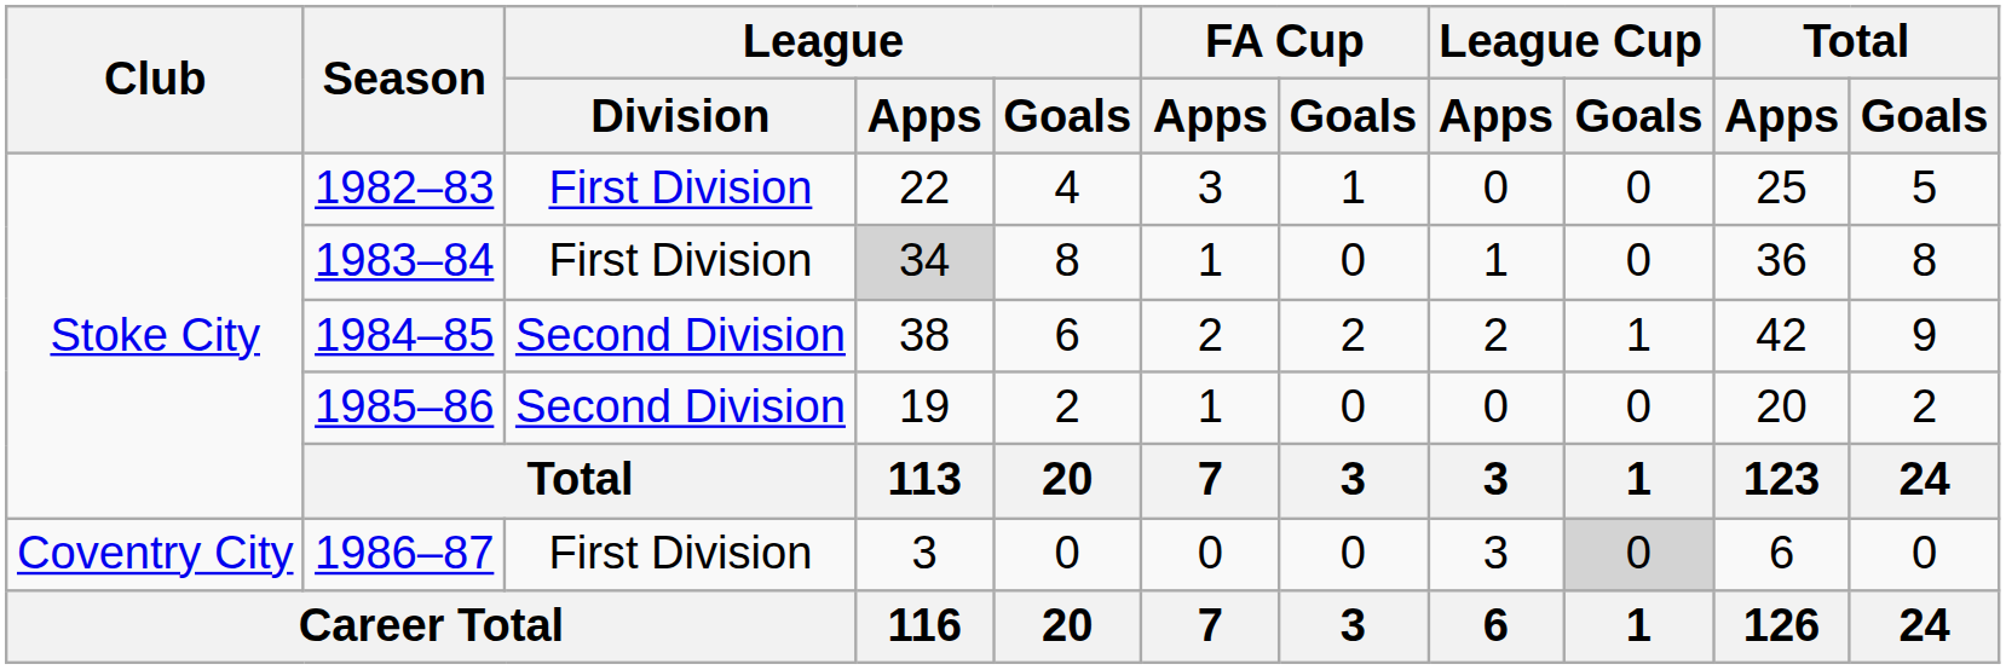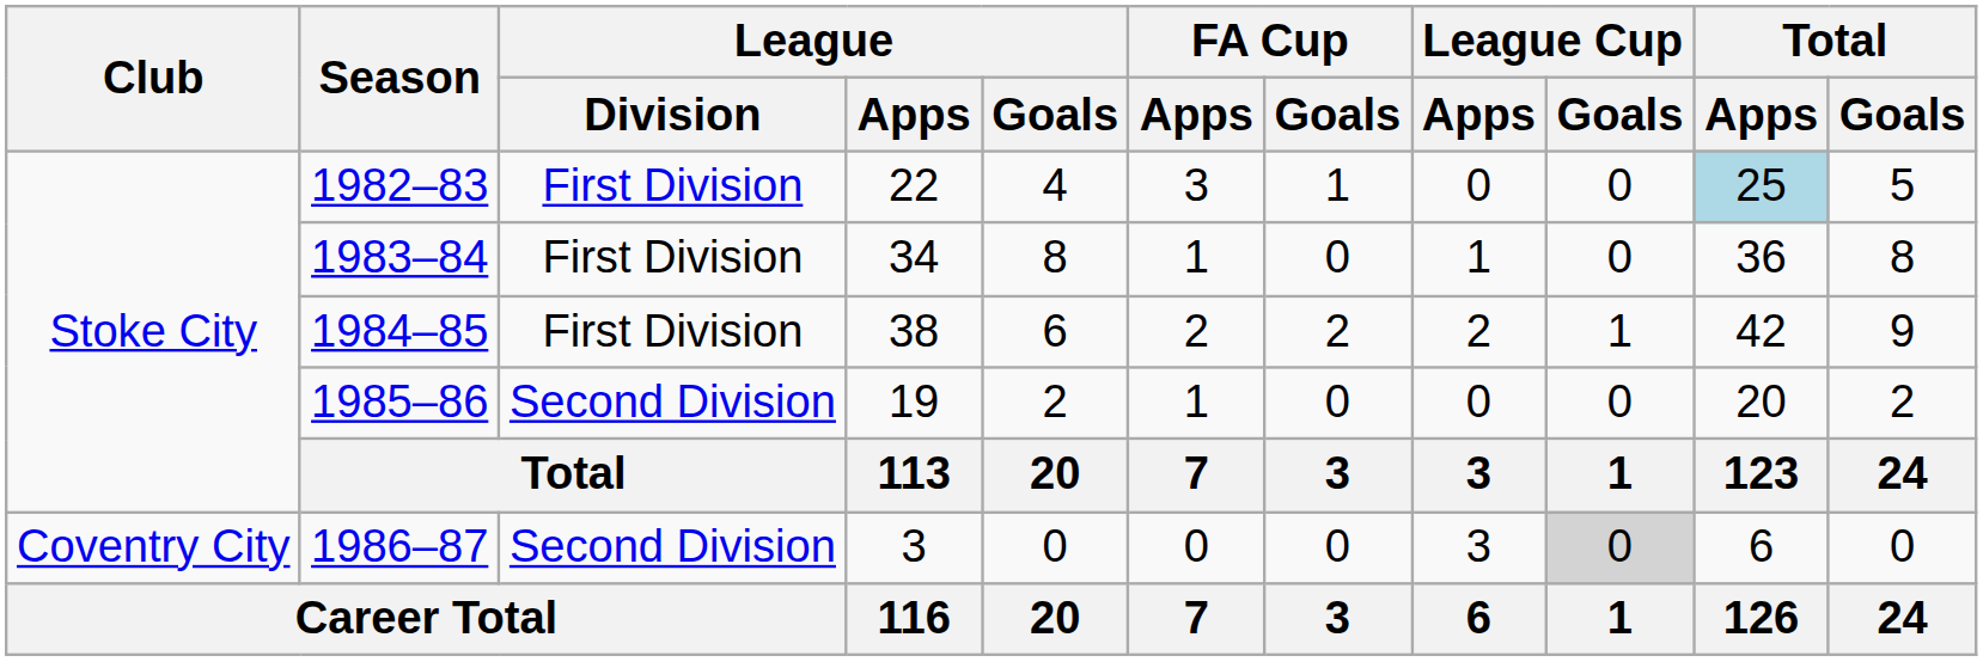1982–83 | Total / Apps: no background -> lightblue background
1983–84 | League / Apps: lightgrey background -> no background
1984–85 | League / Division: Second Division -> First Division
1986–87 | League / Division: First Division -> Second Division
